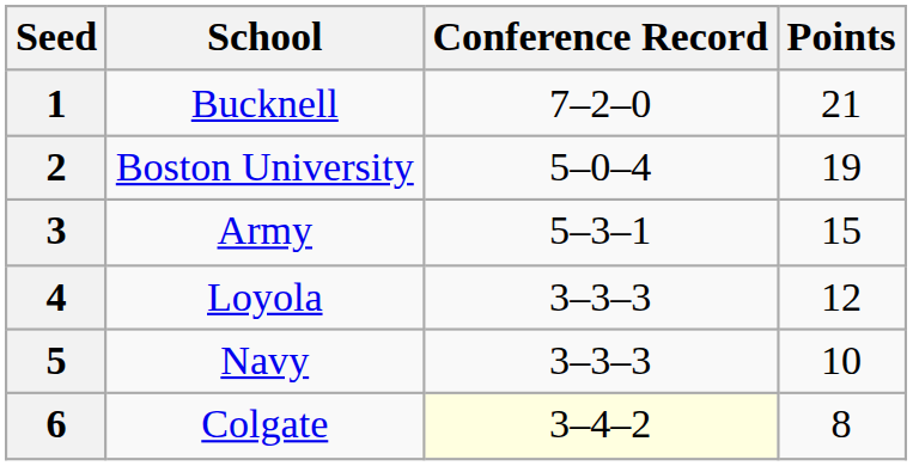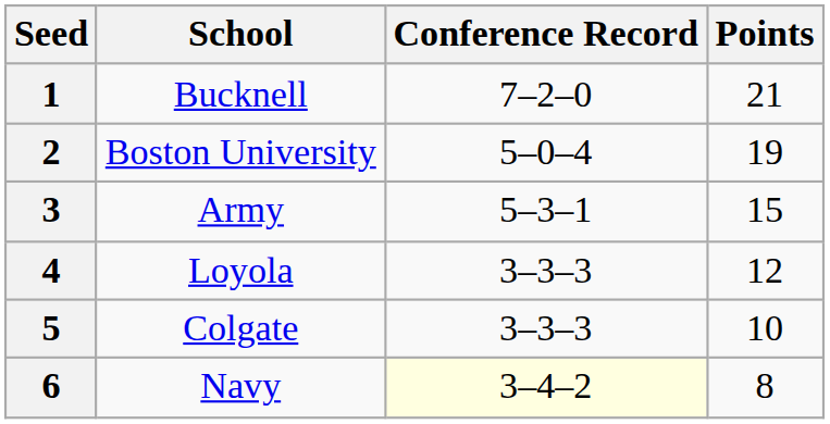5 | School: Navy -> Colgate
6 | School: Colgate -> Navy
